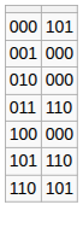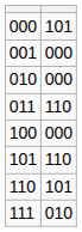+ row: 111 | 010
